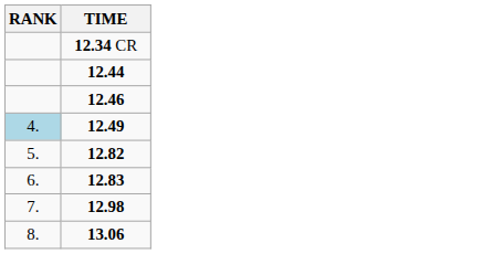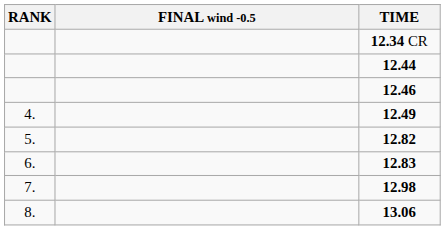+ column: FINAL wind -0.5
12.49 | RANK: lightblue background -> no background
